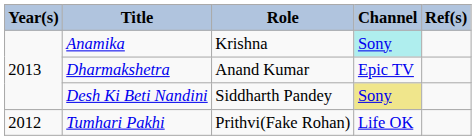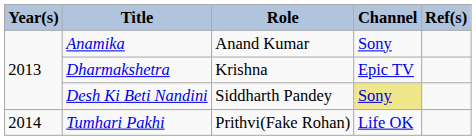Anamika | Role: Krishna -> Anand Kumar
Anamika | Channel: paleturquoise background -> no background
Dharmakshetra | Role: Anand Kumar -> Krishna
Tumhari Pakhi | Year(s): 2012 -> 2014
